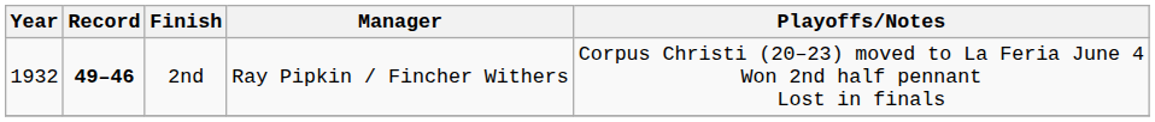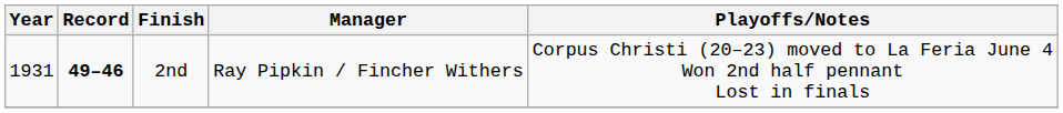2nd | Year: 1932 -> 1931
